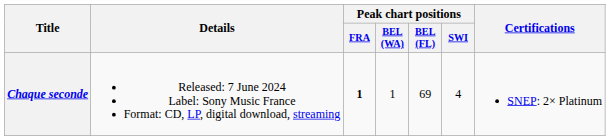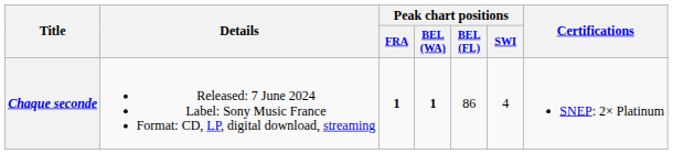Chaque seconde | Peak chart positions / BEL (WA): normal -> bold
Chaque seconde | Peak chart positions / BEL (FL): 69 -> 86
